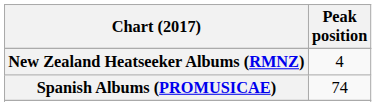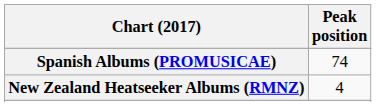rows swapped: New Zealand Heatseeker Albums (RMNZ) <-> Spanish Albums (PROMUSICAE)
